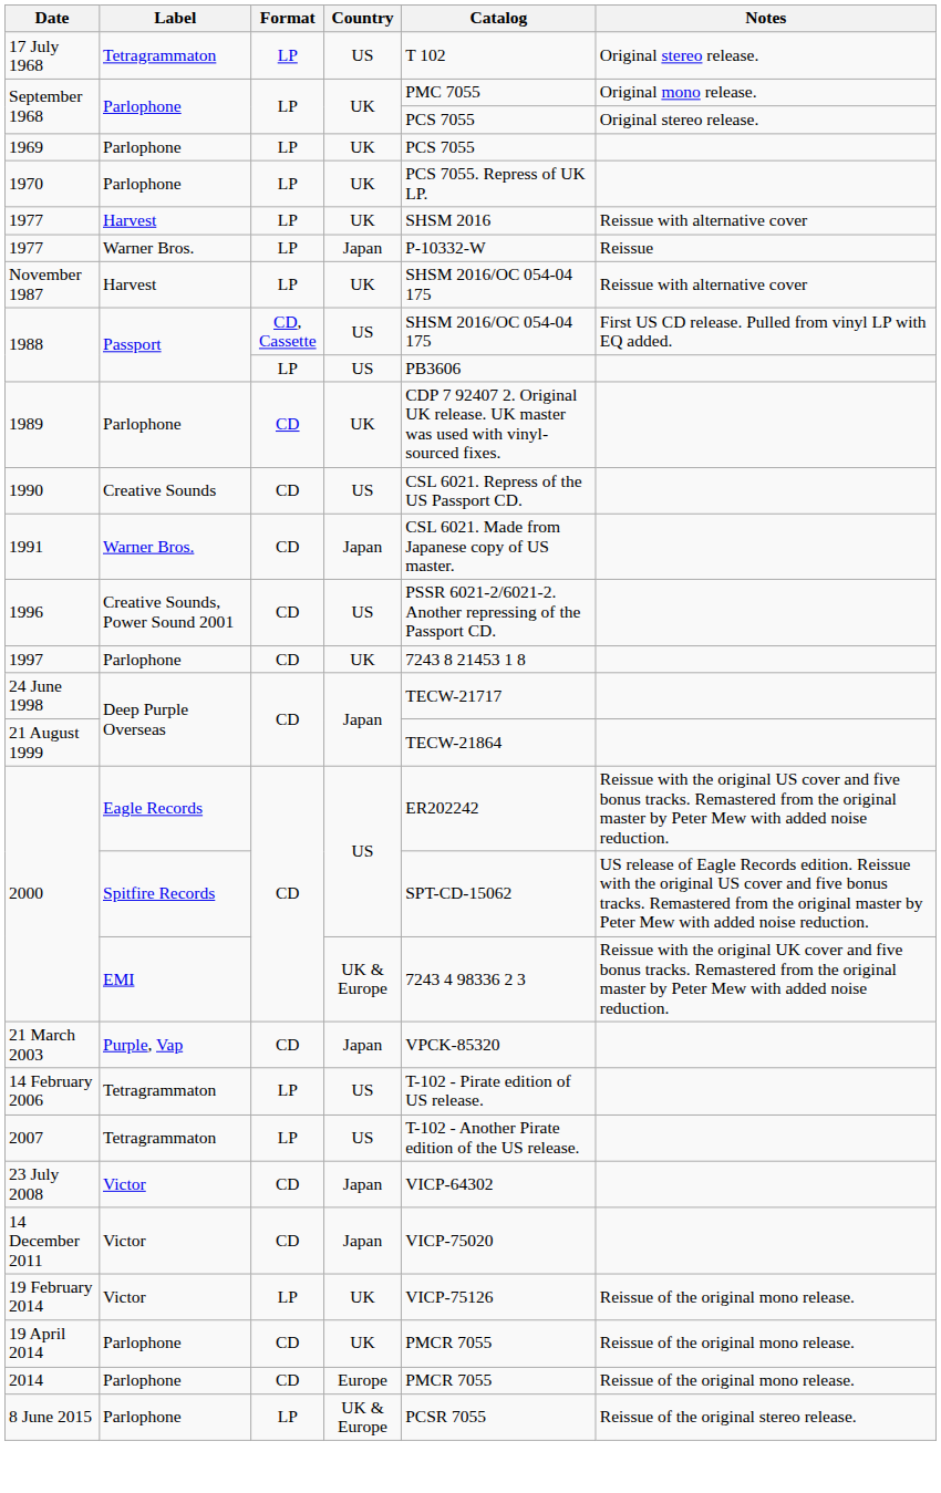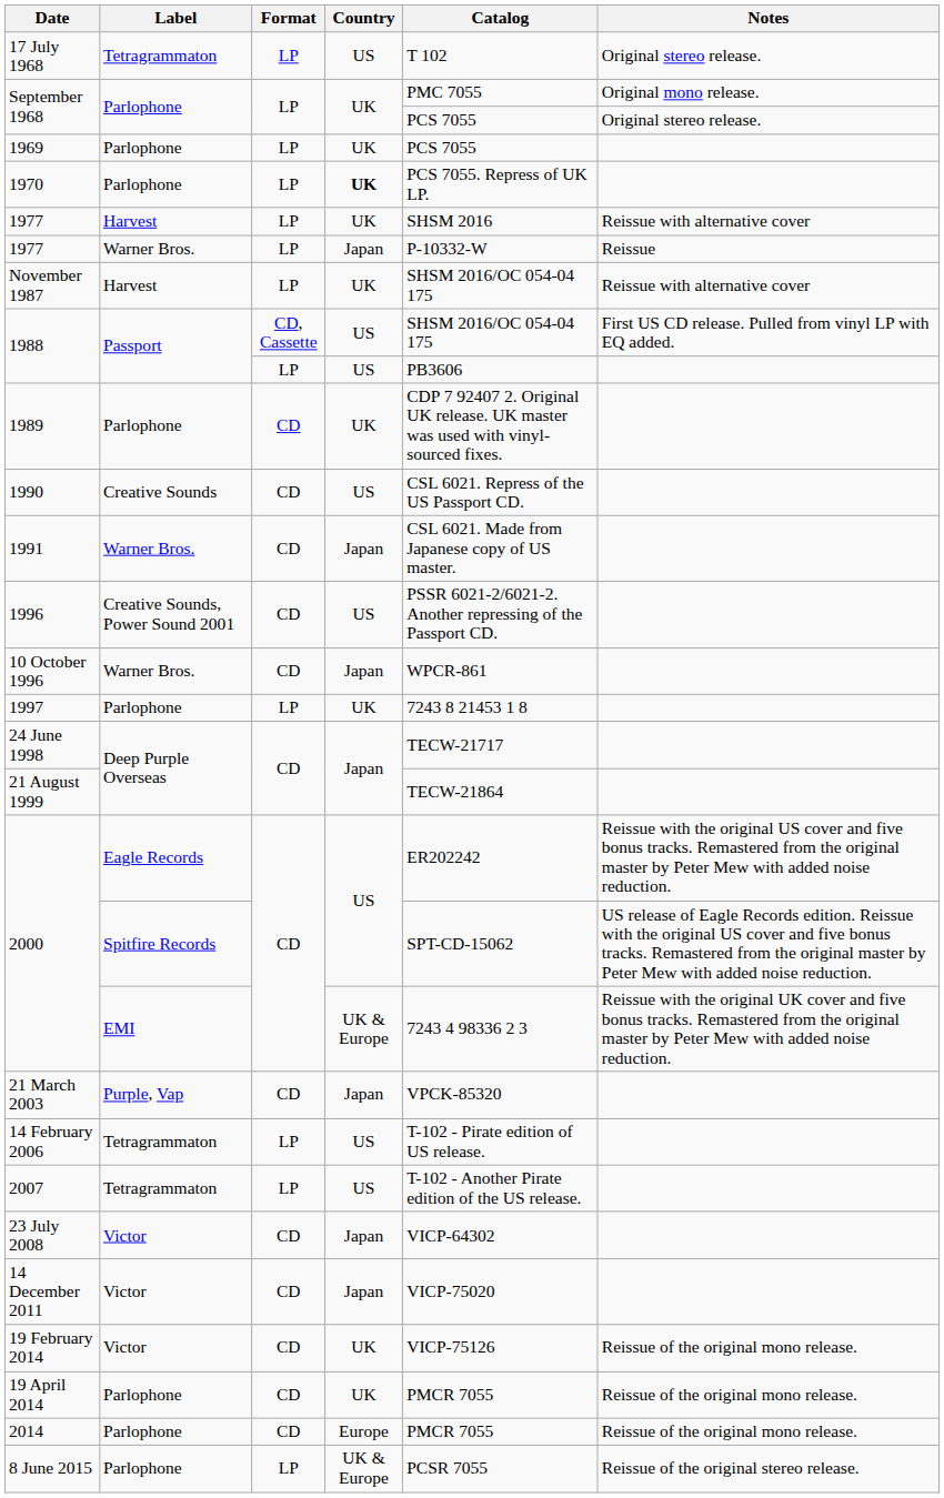1970 | Country: normal -> bold
+ row: 10 October 1996 | Warner Bros. | CD | Japan | WPCR-861
1997 | Format: CD -> LP
19 February 2014 | Format: LP -> CD
